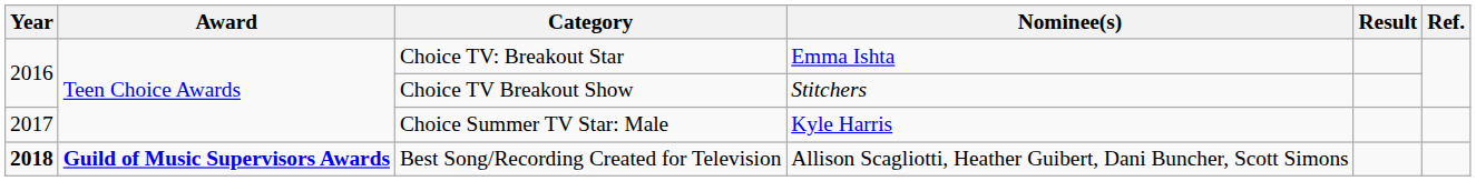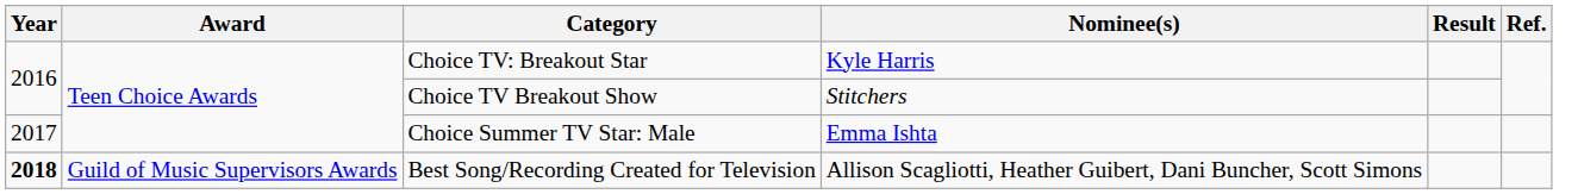Choice TV: Breakout Star | Nominee(s): Emma Ishta -> Kyle Harris
Choice Summer TV Star: Male | Nominee(s): Kyle Harris -> Emma Ishta
Best Song/Recording Created for Television | Award: bold -> normal
